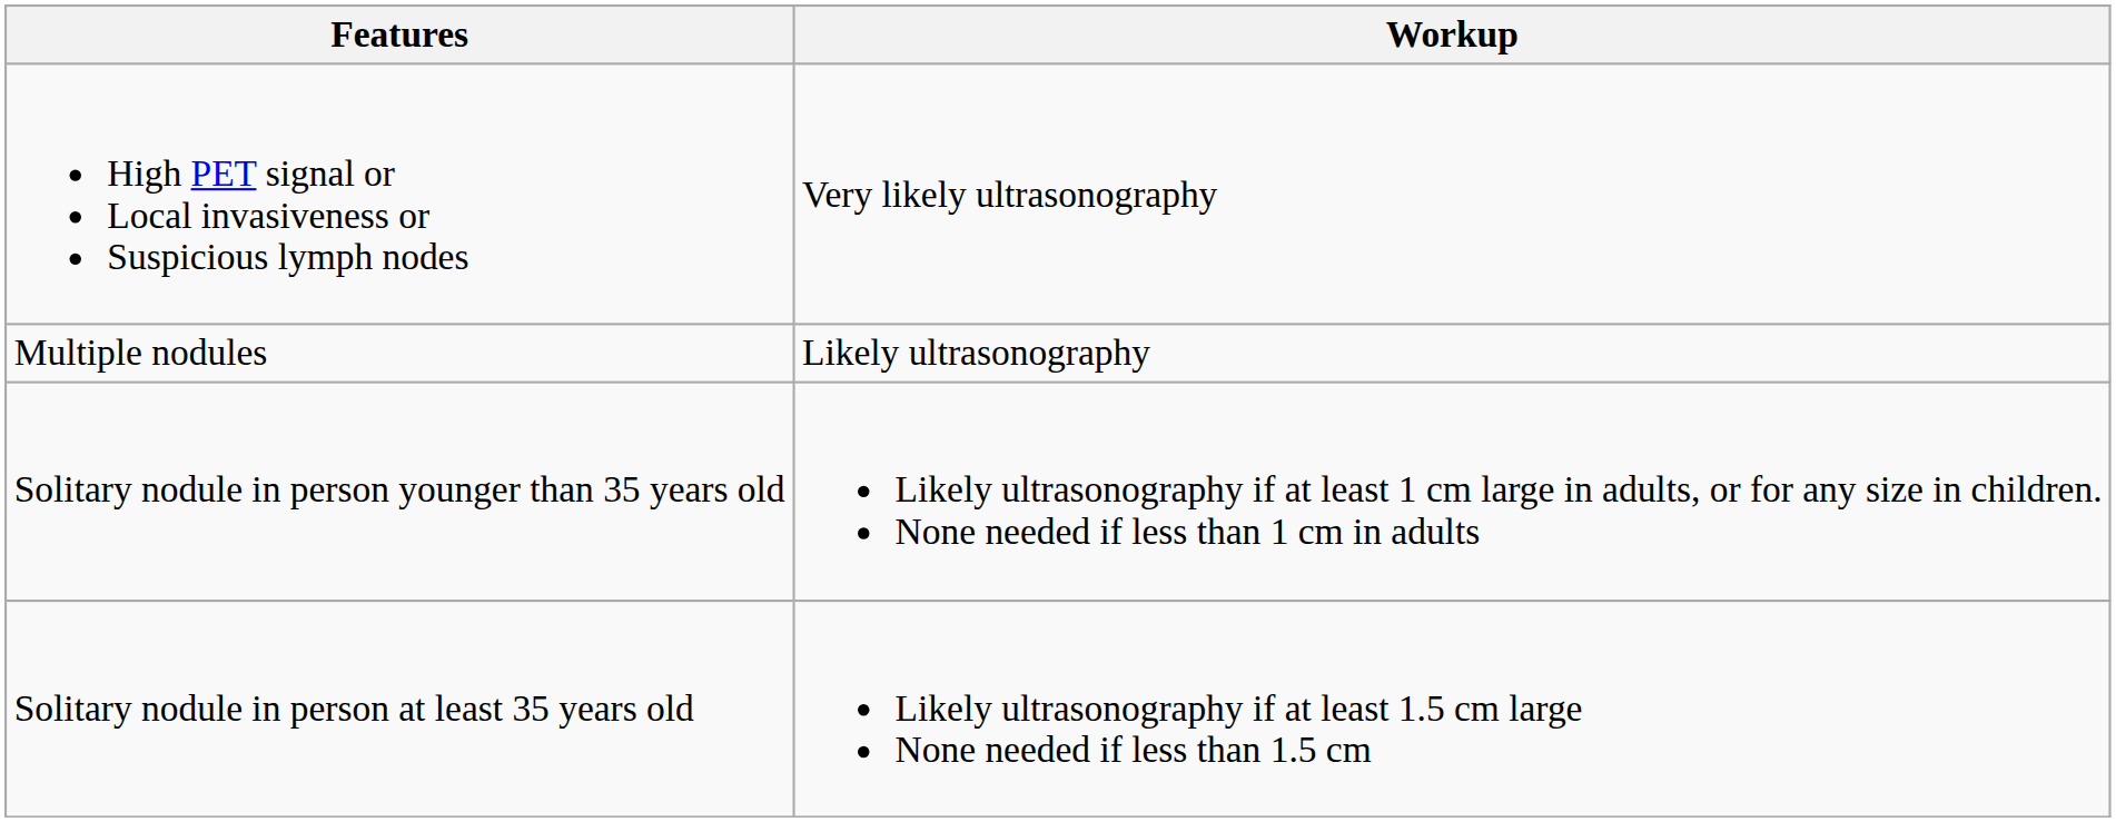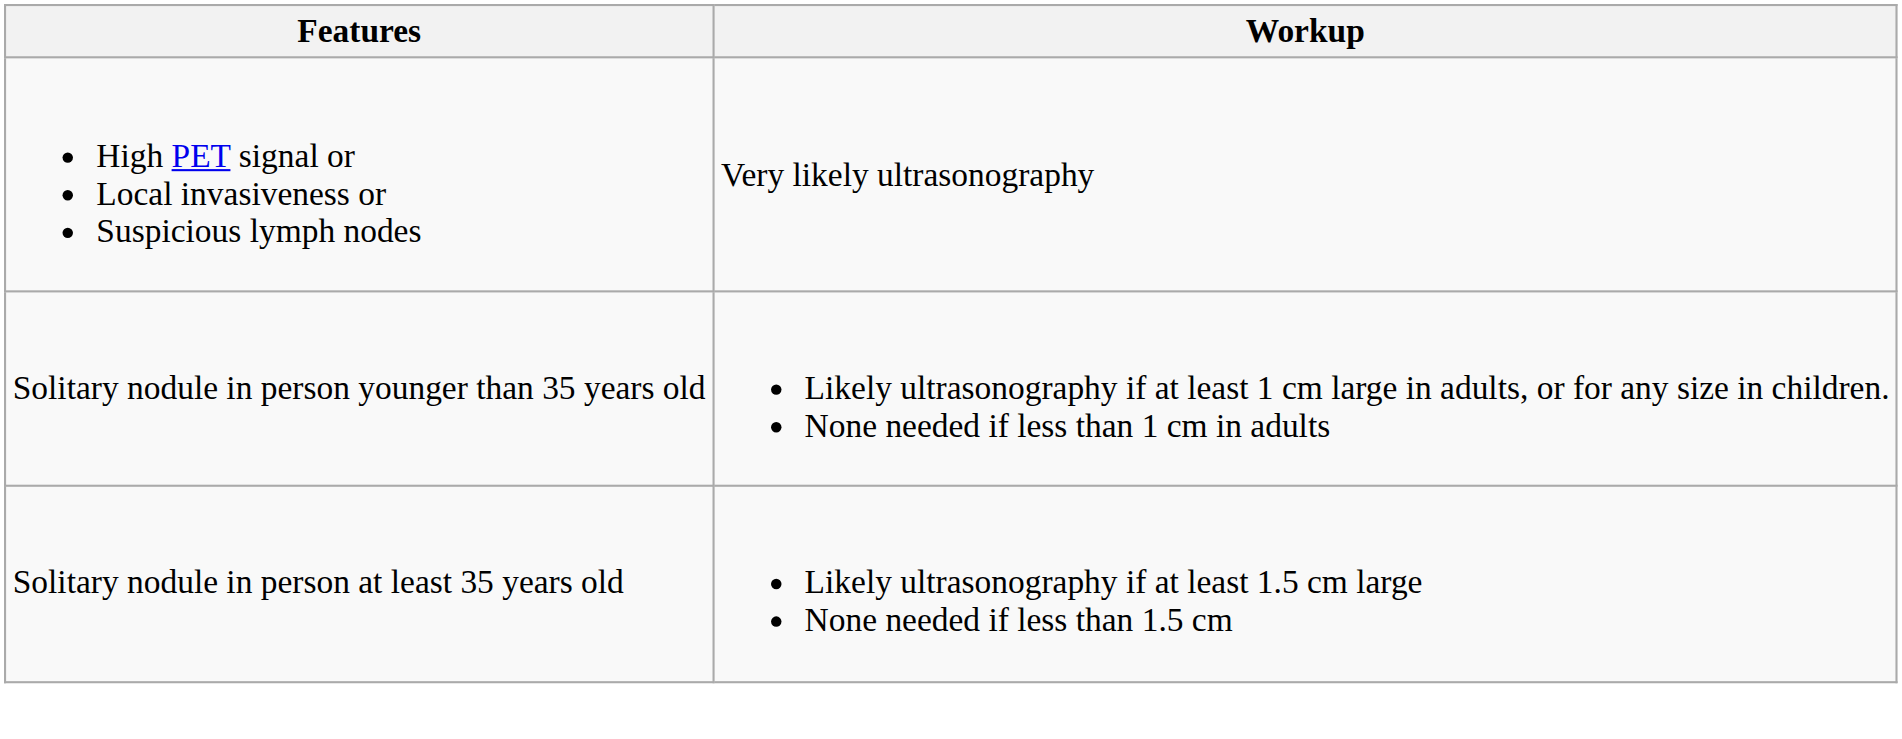- row: Multiple nodules | Likely ultrasonography
